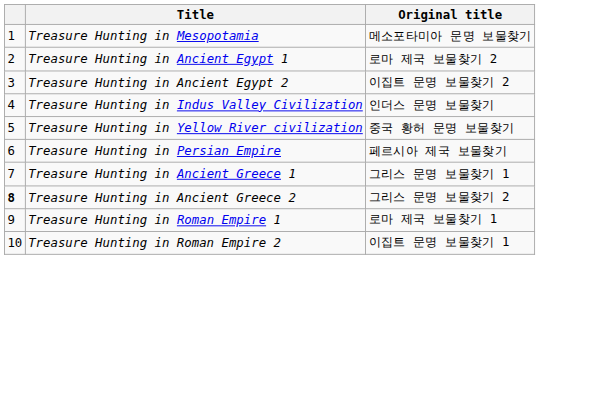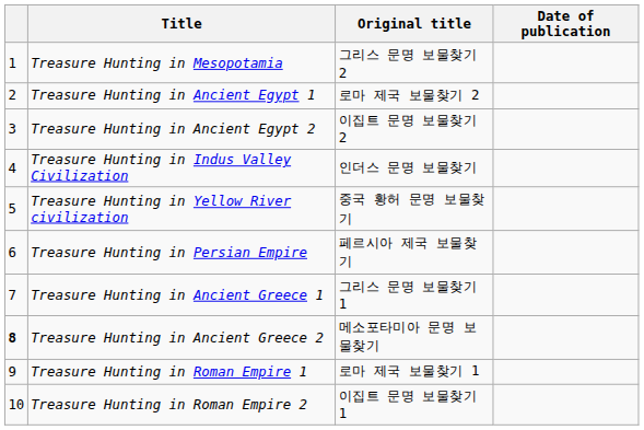+ column: Date of publication
Treasure Hunting in Mesopotamia | Original title: 메소포타미아 문명 보물찾기 -> 그리스 문명 보물찾기 2
Treasure Hunting in Ancient Greece 2 | Original title: 그리스 문명 보물찾기 2 -> 메소포타미아 문명 보물찾기
